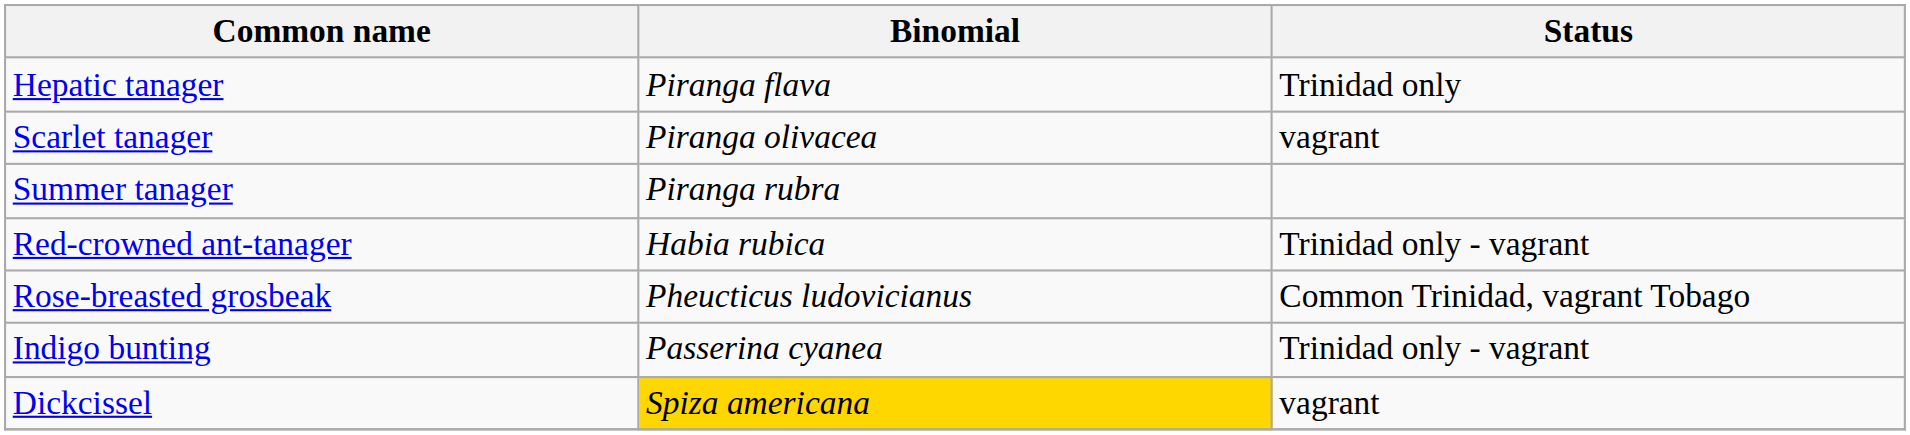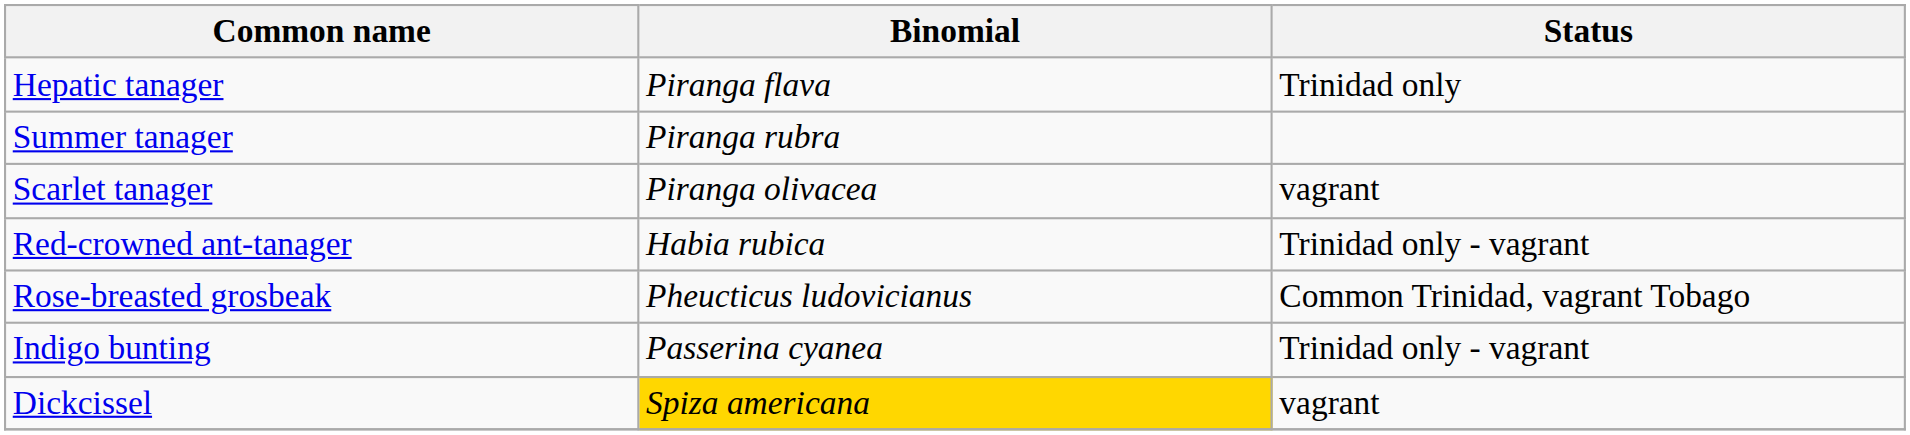rows swapped: Summer tanager <-> Scarlet tanager
